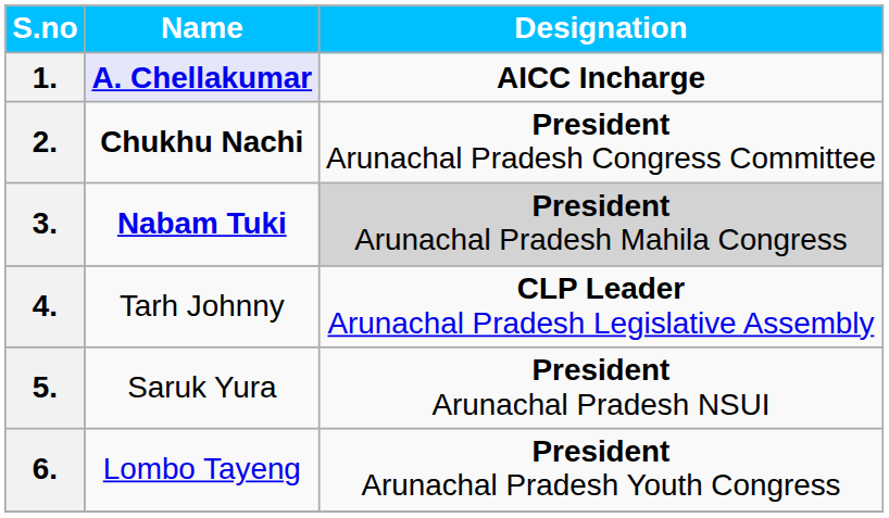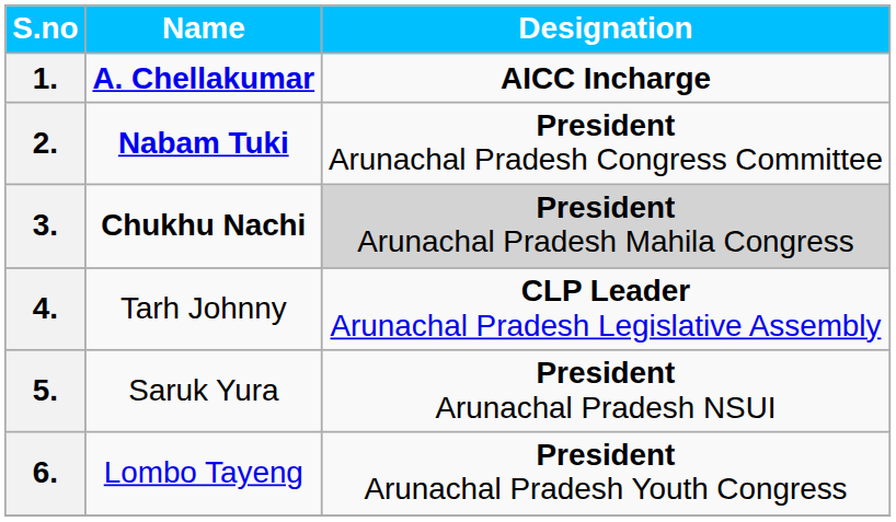1. | Name: lavender background -> no background
2. | Name: Chukhu Nachi -> Nabam Tuki
3. | Name: Nabam Tuki -> Chukhu Nachi
